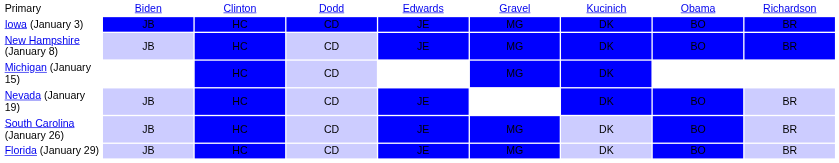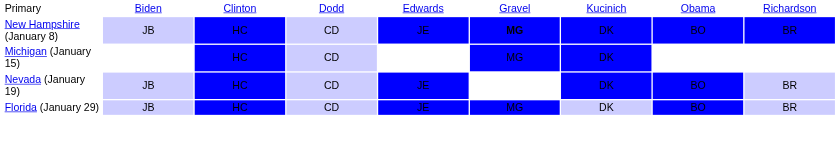- row: Iowa (January 3) | JB | HC | CD | JE | MG | DK | BO | BR
New Hampshire (January 8) | column 6: normal -> bold
- row: South Carolina (January 26) | JB | HC | CD | JE | MG | DK | BO | BR
